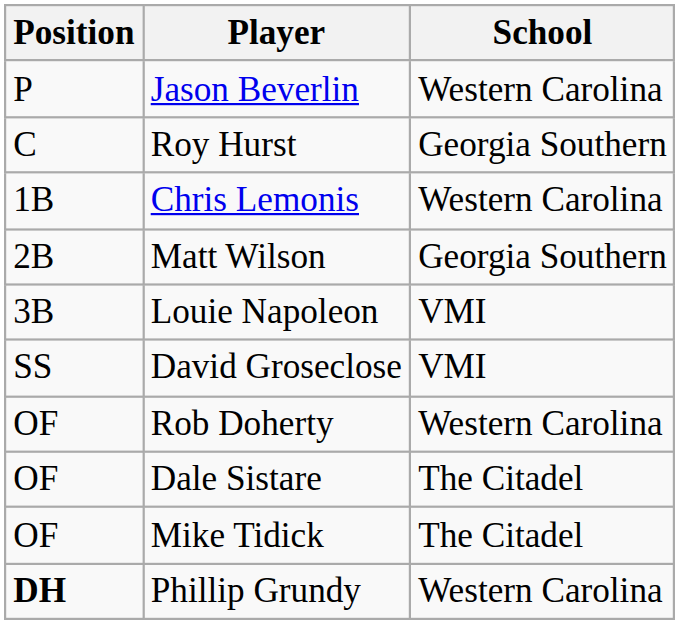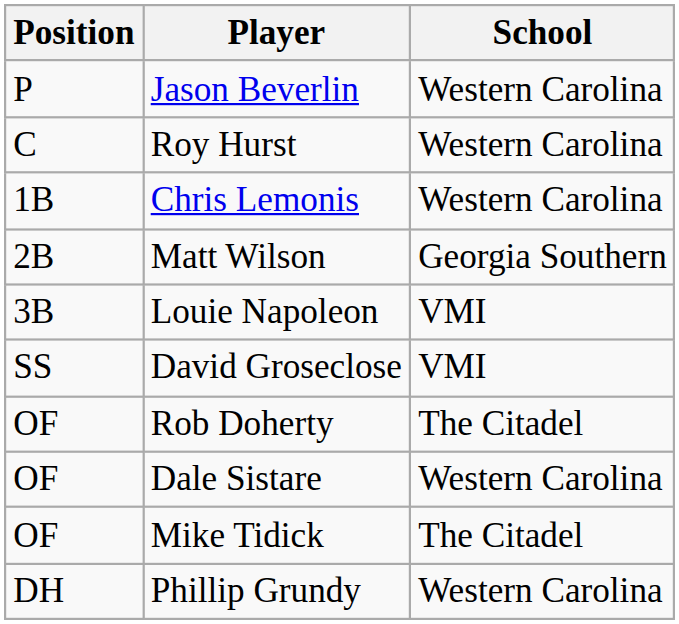Roy Hurst | School: Georgia Southern -> Western Carolina
Rob Doherty | School: Western Carolina -> The Citadel
Dale Sistare | School: The Citadel -> Western Carolina
Phillip Grundy | Position: bold -> normal
